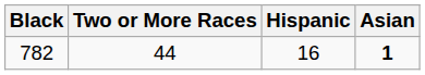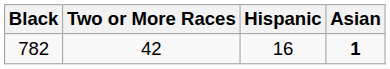782 | Two or More Races: 44 -> 42
